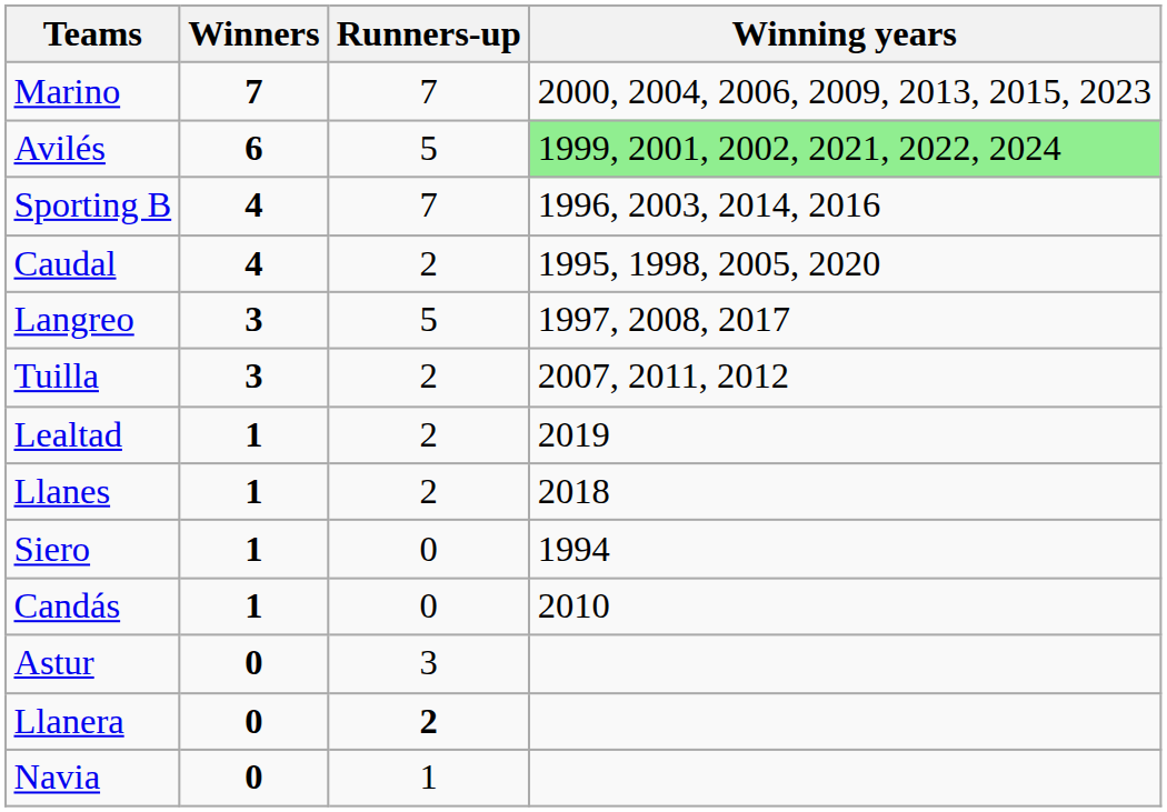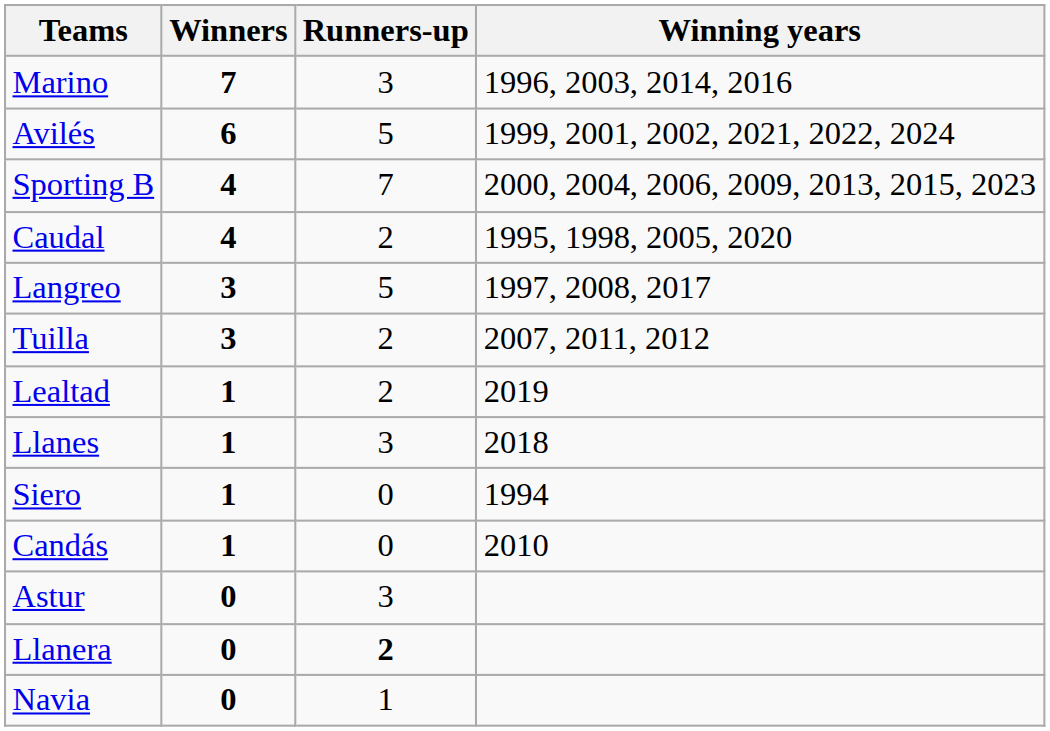Marino | Runners-up: 7 -> 3
Marino | Winning years: 2000, 2004, 2006, 2009, 2013, 2015, 2023 -> 1996, 2003, 2014, 2016
Avilés | Winning years: lightgreen background -> no background
Sporting B | Winning years: 1996, 2003, 2014, 2016 -> 2000, 2004, 2006, 2009, 2013, 2015, 2023
Llanes | Runners-up: 2 -> 3
